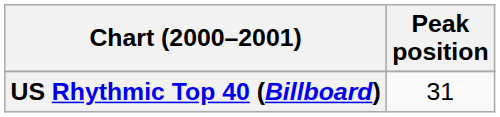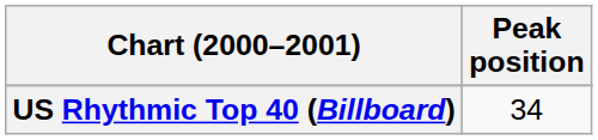US Rhythmic Top 40 (Billboard) | Peak position: 31 -> 34
